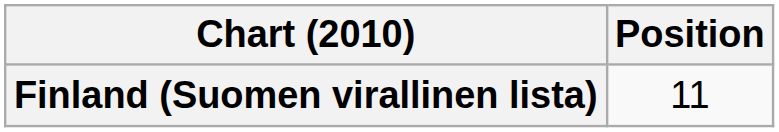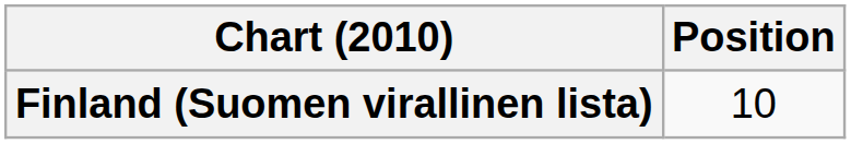Finland (Suomen virallinen lista) | Position: 11 -> 10
